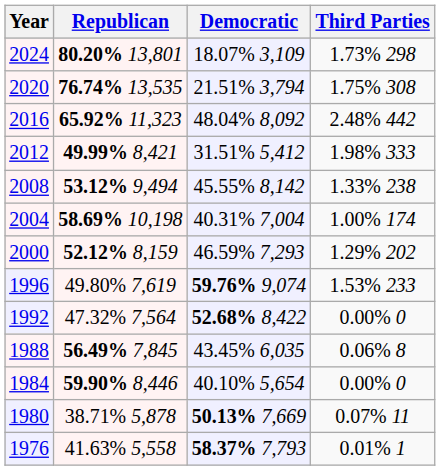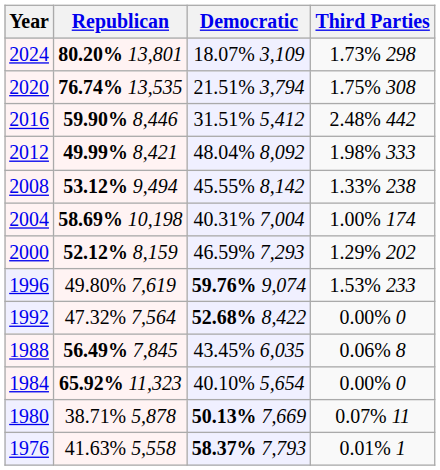2016 | Republican: 65.92% 11,323 -> 59.90% 8,446
2016 | Democratic: 48.04% 8,092 -> 31.51% 5,412
2012 | Democratic: 31.51% 5,412 -> 48.04% 8,092
1984 | Republican: 59.90% 8,446 -> 65.92% 11,323
